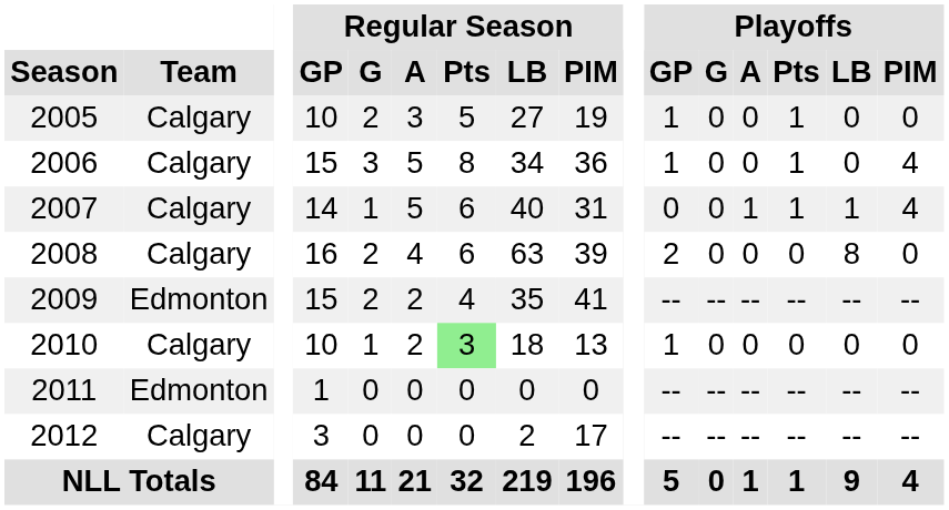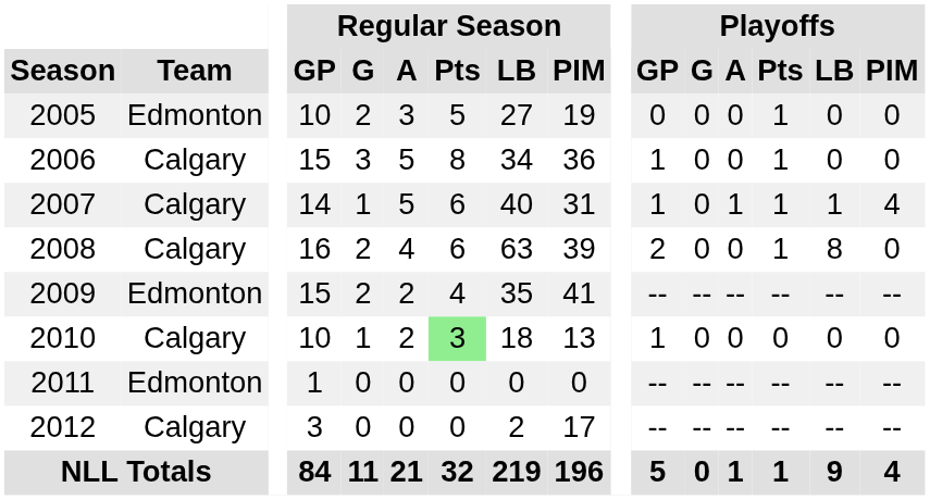2005 | Team: Calgary -> Edmonton
2005 | Playoffs / GP: 1 -> 0
2006 | Playoffs / PIM: 4 -> 0
2007 | Playoffs / GP: 0 -> 1
2008 | Playoffs / Pts: 0 -> 1
